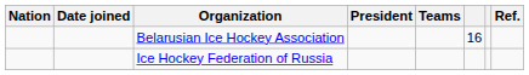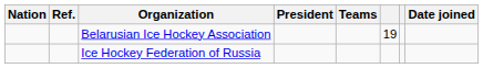columns swapped: Date joined <-> Ref.
Belarusian Ice Hockey Association | column 6: 16 -> 19
